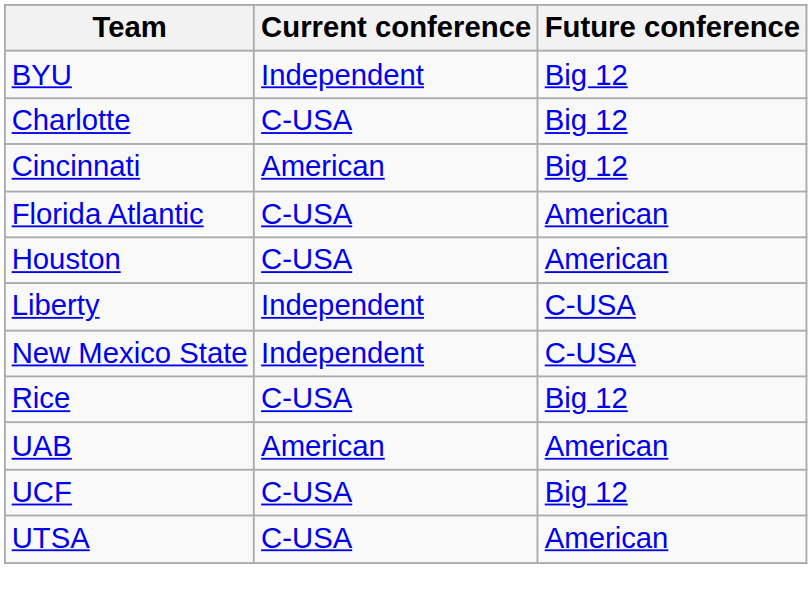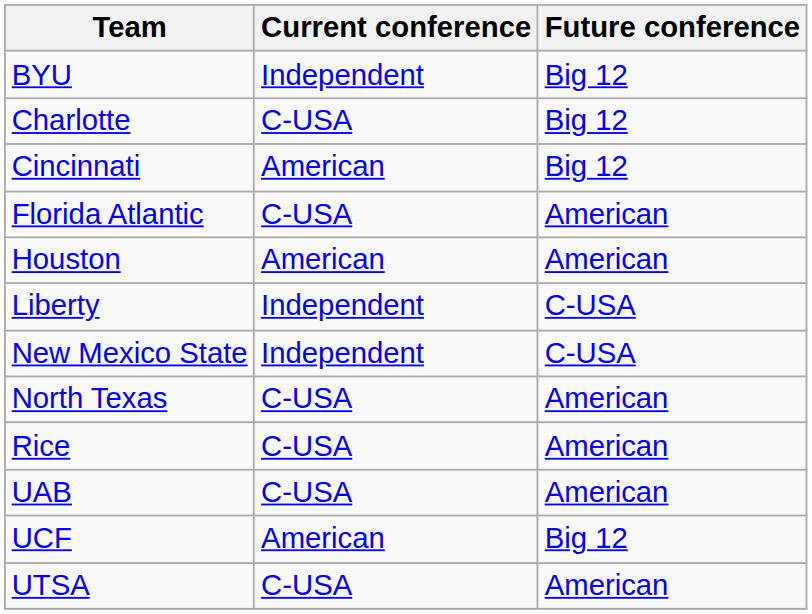Houston | Current conference: C-USA -> American
+ row: North Texas | C-USA | American
Rice | Future conference: Big 12 -> American
UAB | Current conference: American -> C-USA
UCF | Current conference: C-USA -> American
